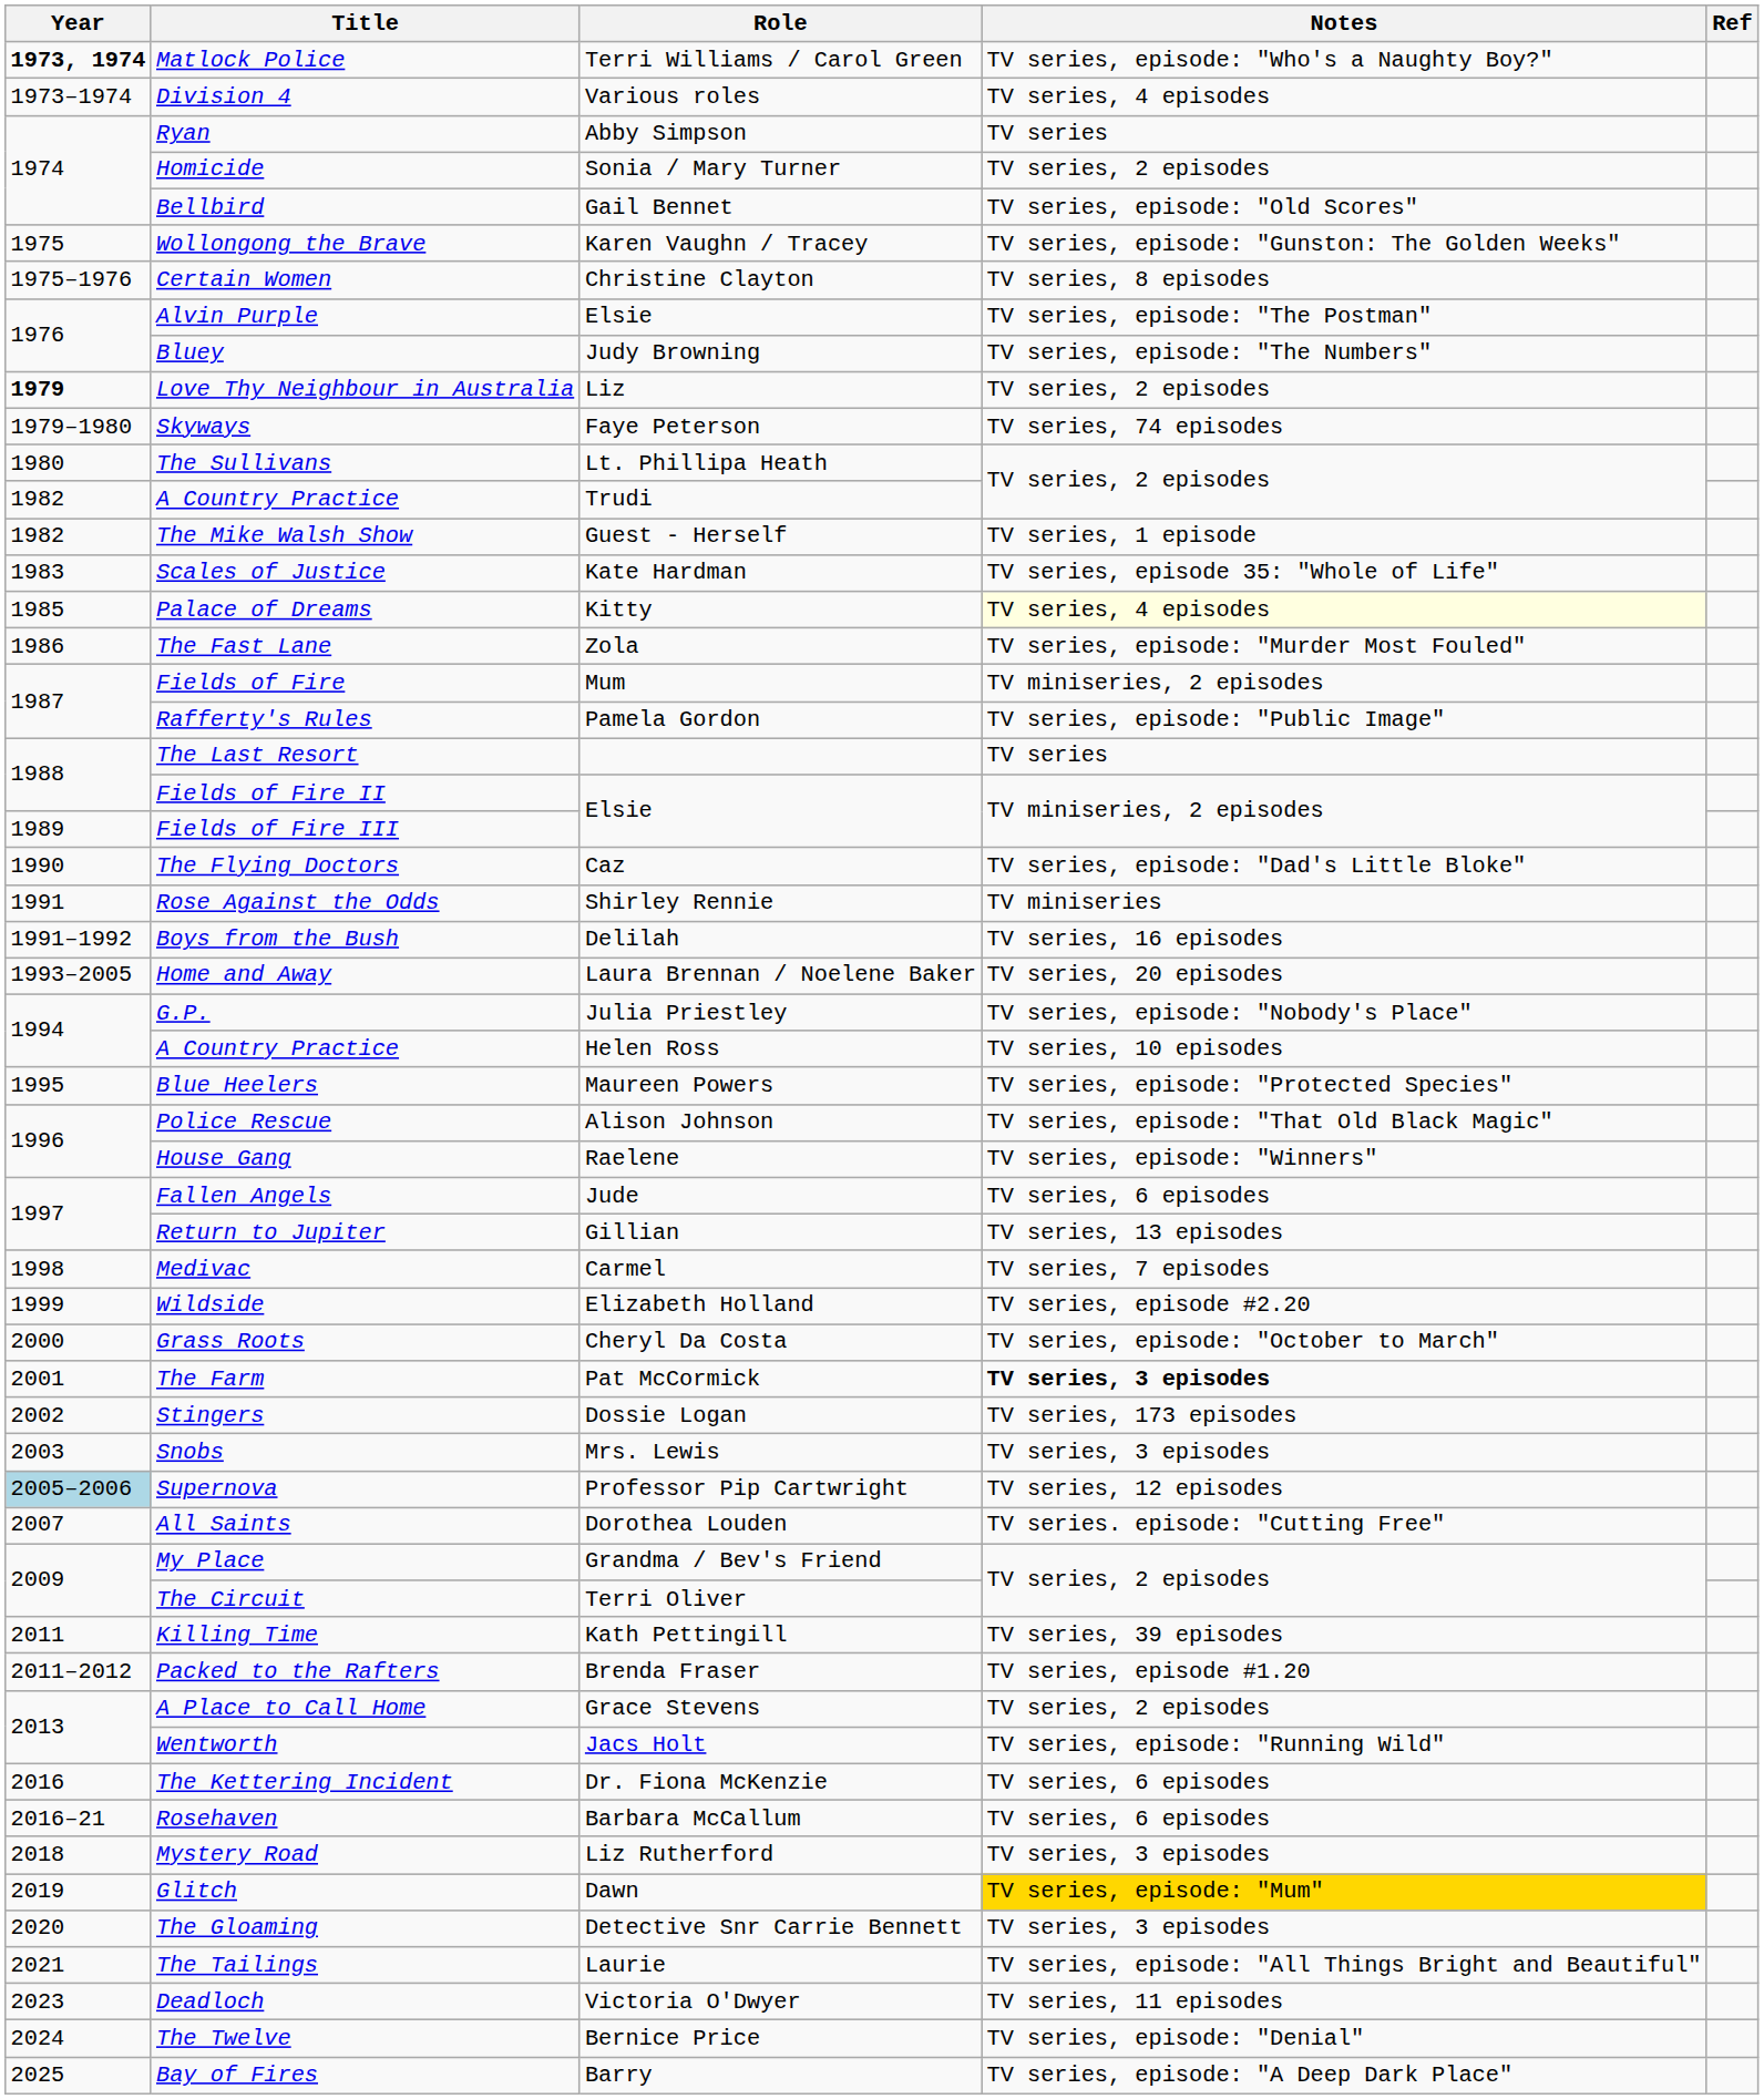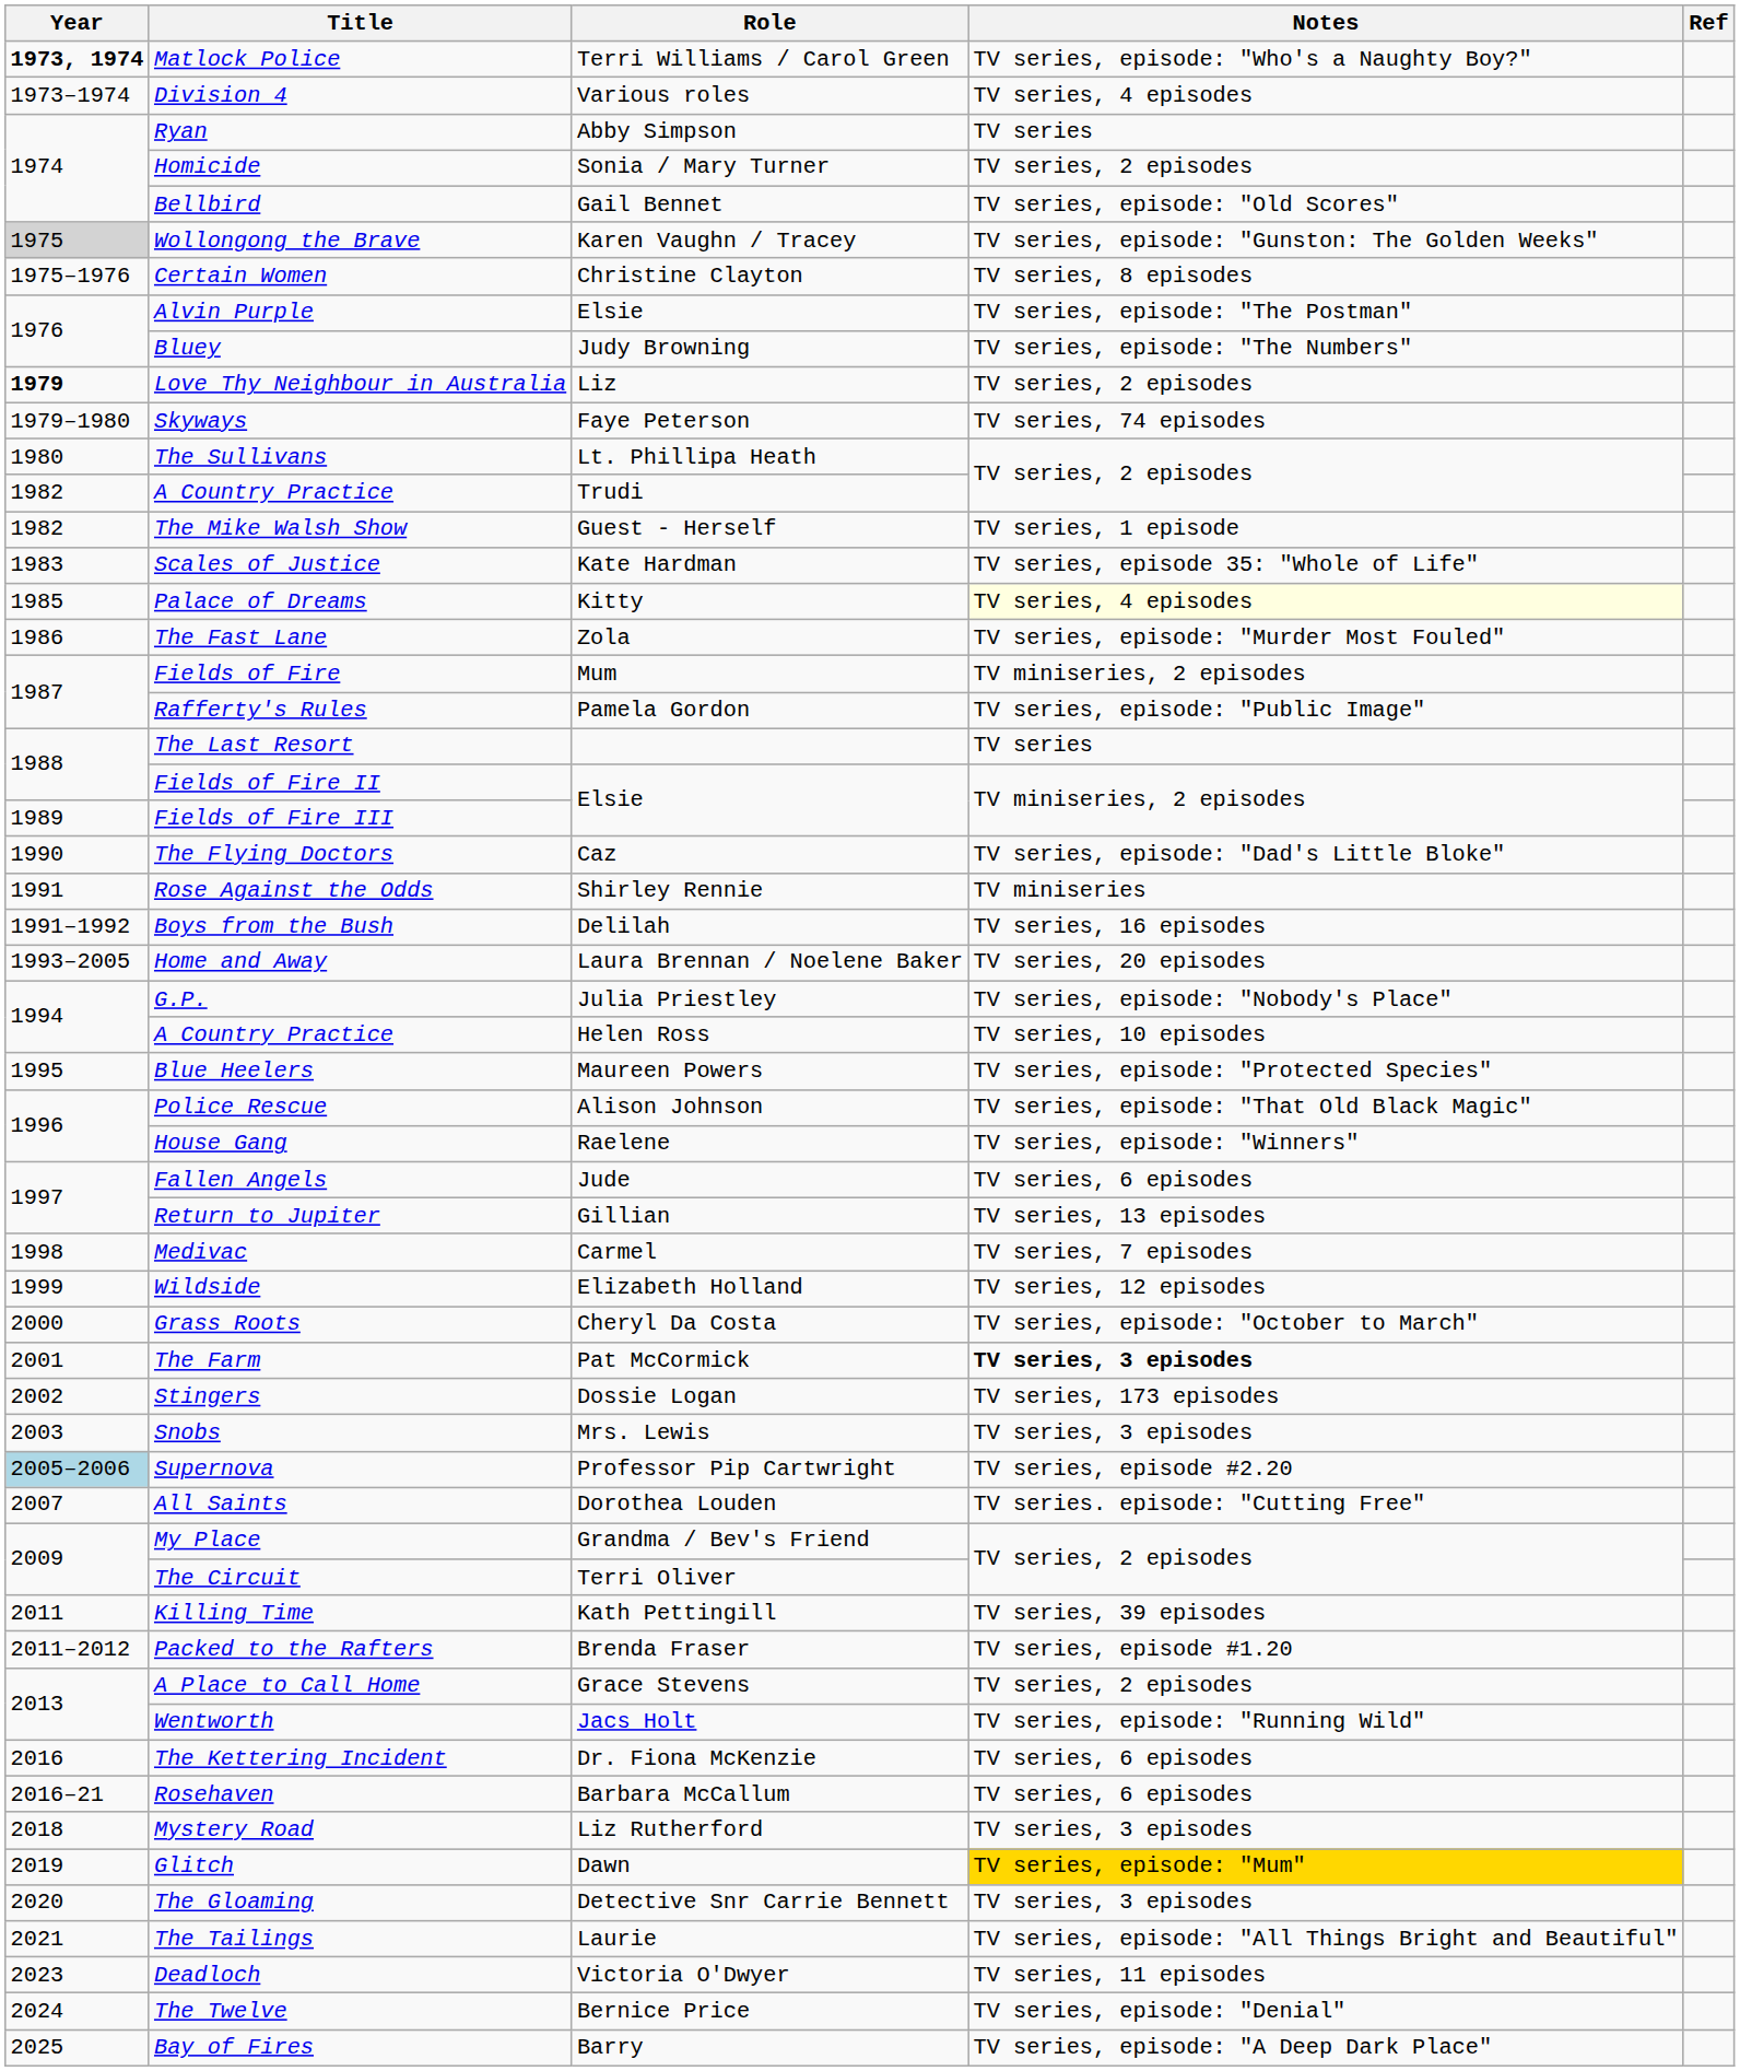Wollongong the Brave | Year: no background -> lightgrey background
Wildside | Notes: TV series, episode #2.20 -> TV series, 12 episodes
Supernova | Notes: TV series, 12 episodes -> TV series, episode #2.20
